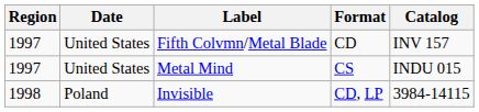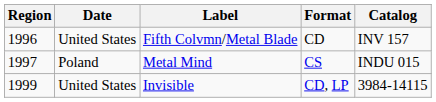Fifth Colvmn/Metal Blade | Region: 1997 -> 1996
Metal Mind | Date: United States -> Poland
Invisible | Region: 1998 -> 1999
Invisible | Date: Poland -> United States
